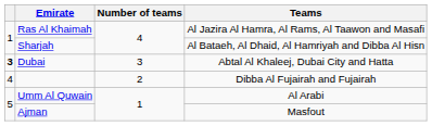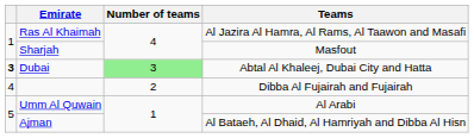Sharjah | Teams: Al Bataeh, Al Dhaid, Al Hamriyah and Dibba Al Hisn -> Masfout
Dubai | Number of teams: no background -> lightgreen background
Ajman | Teams: Masfout -> Al Bataeh, Al Dhaid, Al Hamriyah and Dibba Al Hisn
